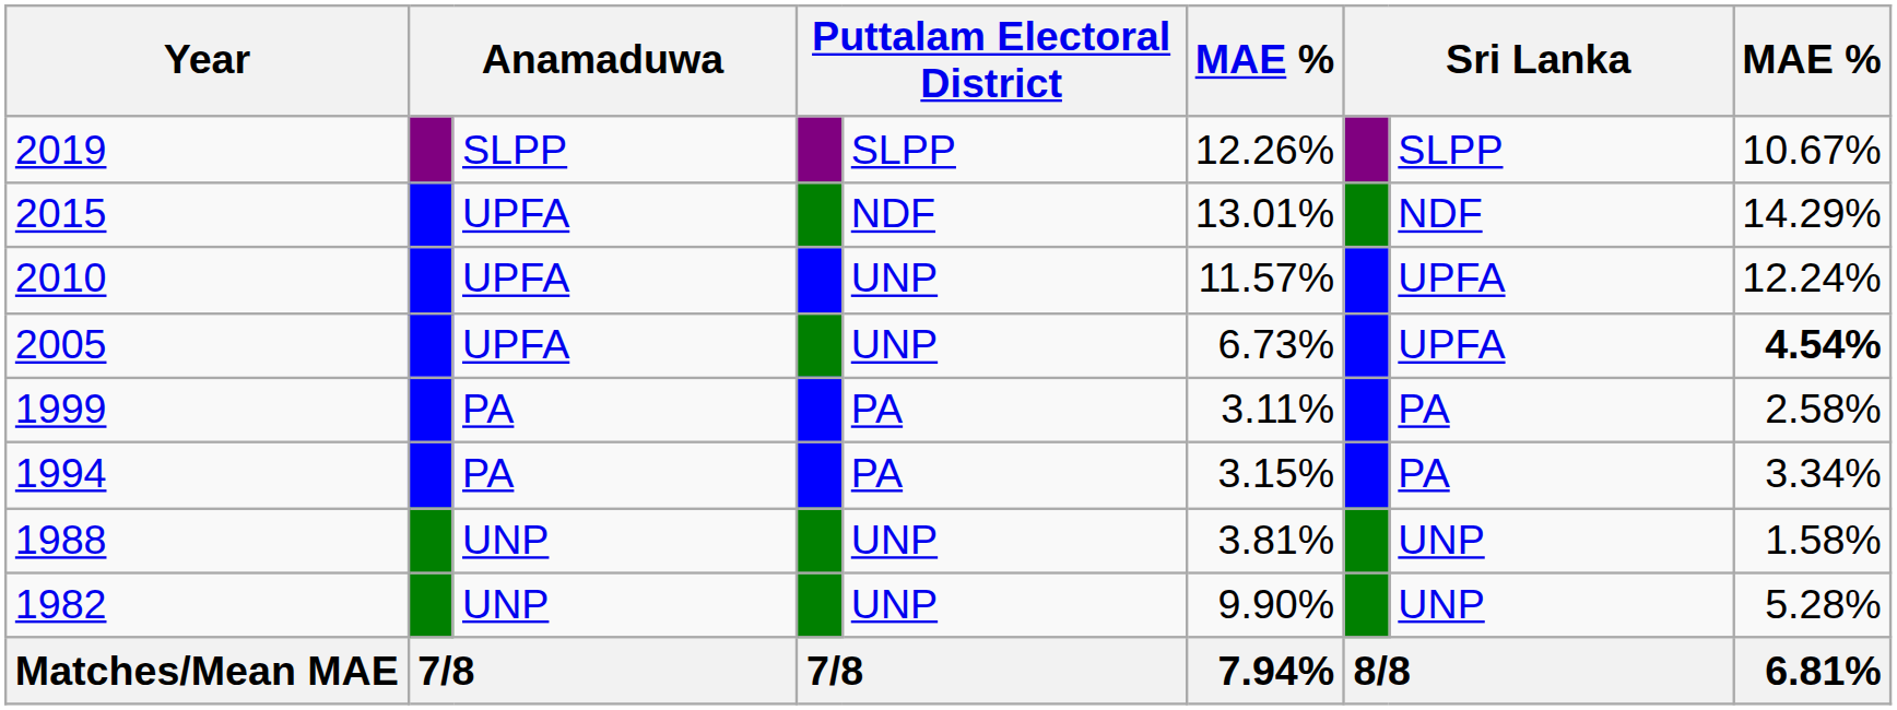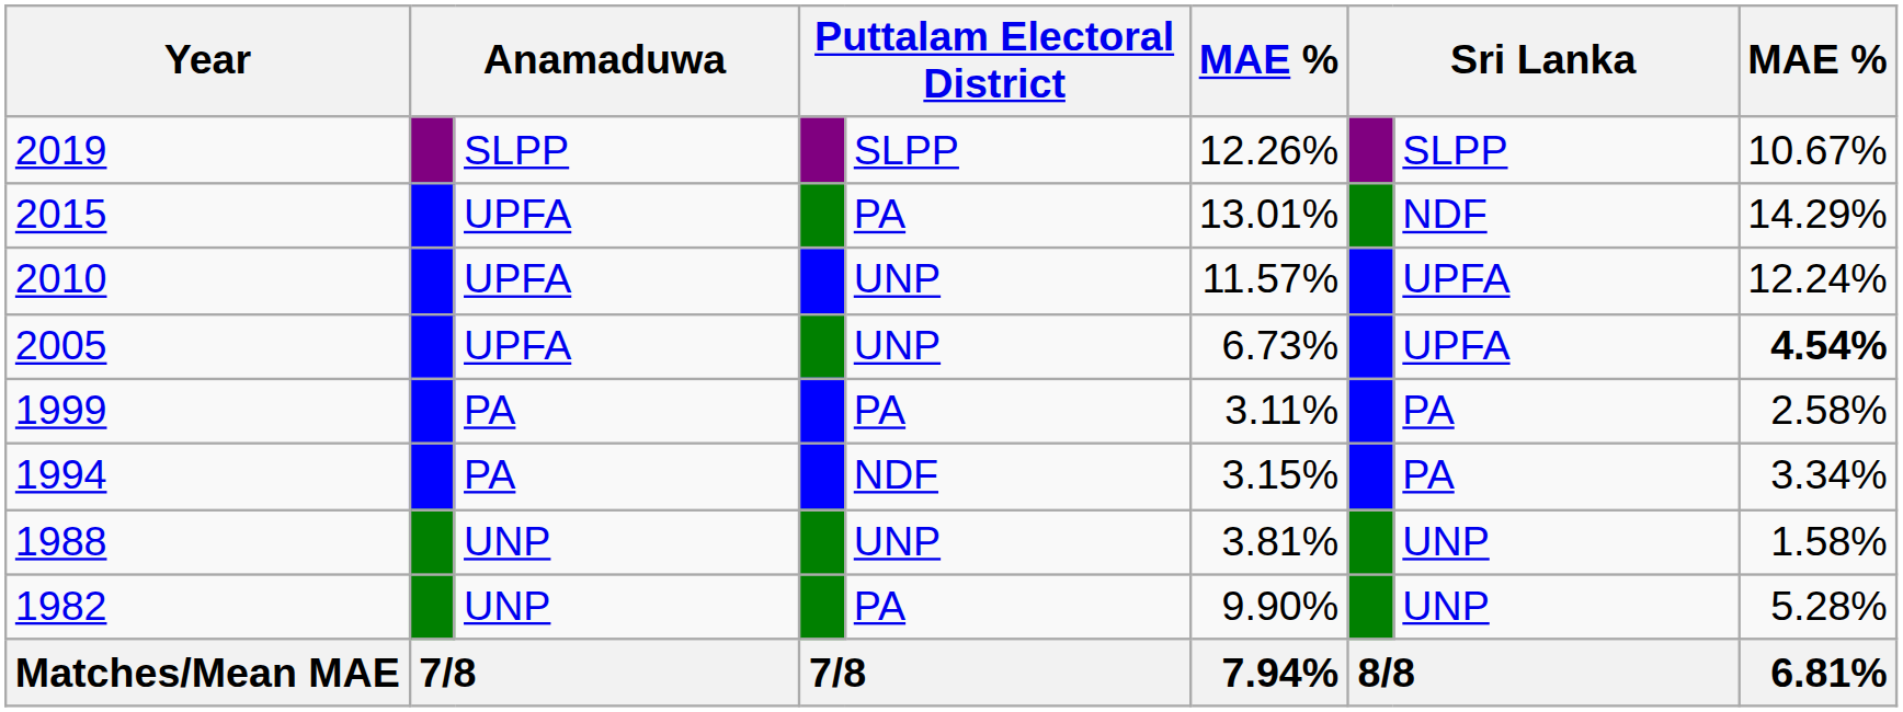2015 | column 5: NDF -> PA
1994 | column 5: PA -> NDF
1982 | column 5: UNP -> PA
